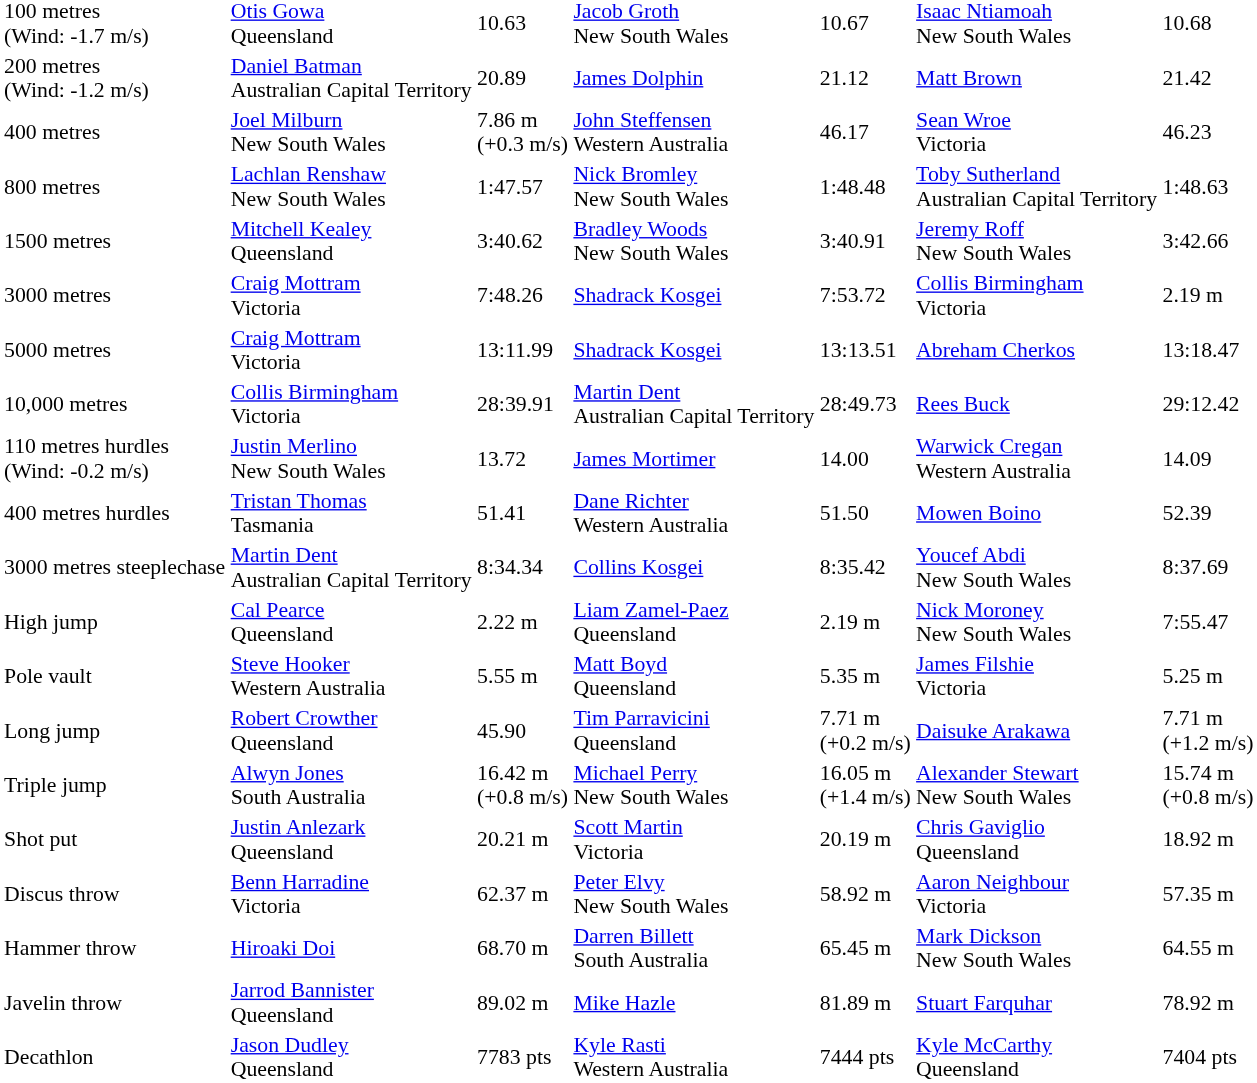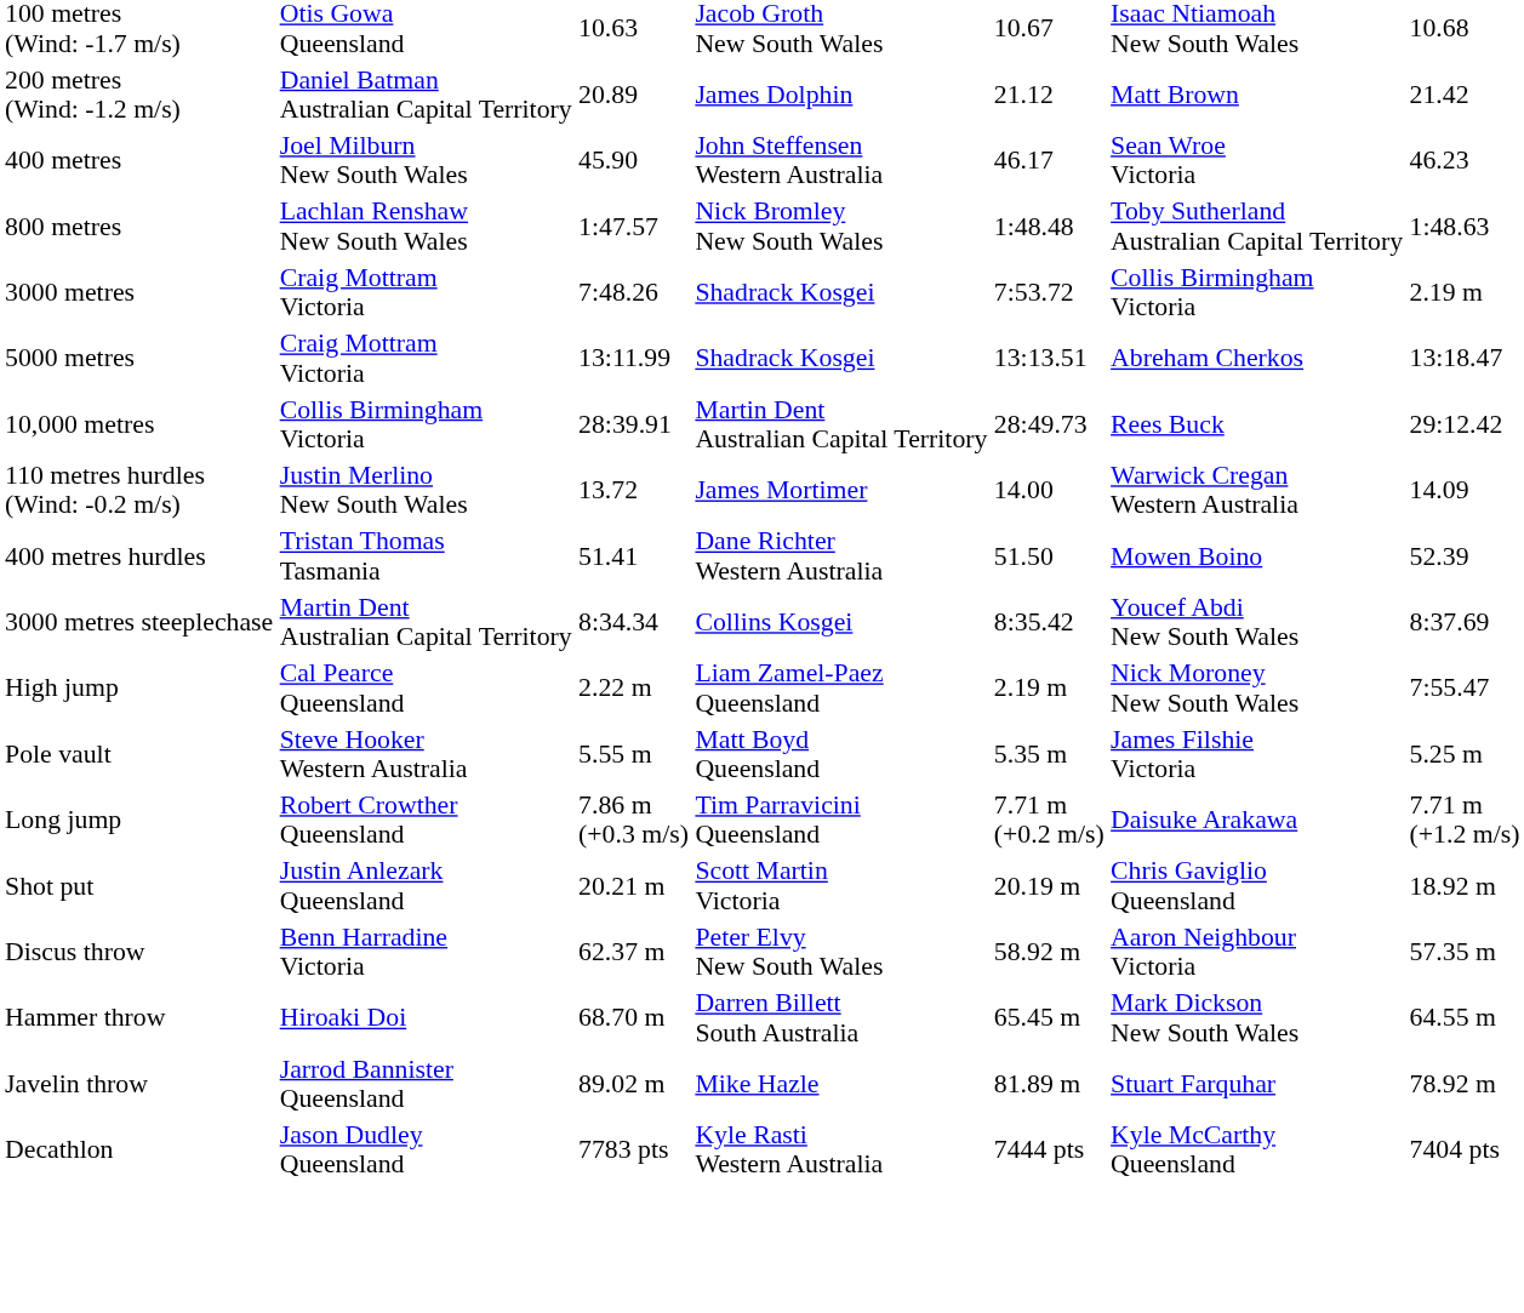400 metres | column 3: 7.86 m (+0.3 m/s) -> 45.90
- row: 1500 metres | Mitchell Kealey Queensland | 3:40.62 | Bradley Woods New South Wales | 3:40.91 | Jeremy Roff New South Wales | 3:42.66
Long jump | column 3: 45.90 -> 7.86 m (+0.3 m/s)
- row: Triple jump | Alwyn Jones South Australia | 16.42 m (+0.8 m/s) | Michael Perry New South Wales | 16.05 m (+1.4 m/s) | Alexander Stewart New South Wales | 15.74 m (+0.8 m/s)
